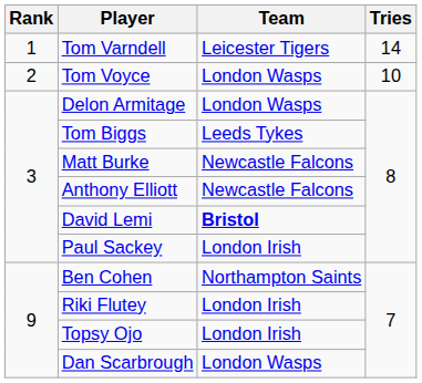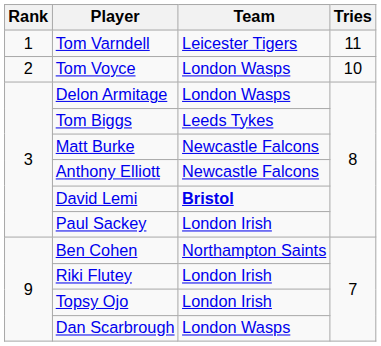Tom Varndell | Tries: 14 -> 11
